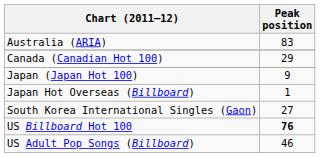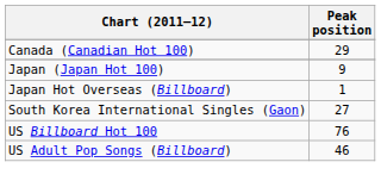- row: Australia (ARIA) | 83
US Billboard Hot 100 | Peak position: bold -> normal
